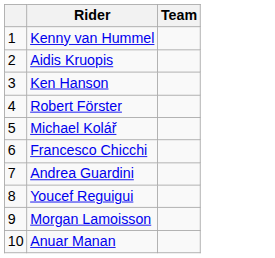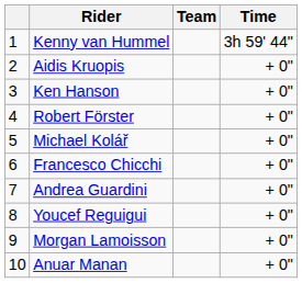+ column: Time | 3h 59' 44" | + 0" | + 0" | + 0" | + 0" | + 0" | + 0" | + 0" | + 0" | + 0"
